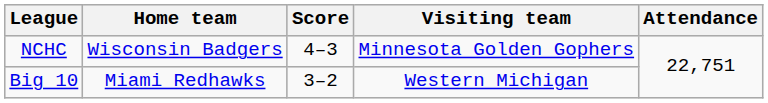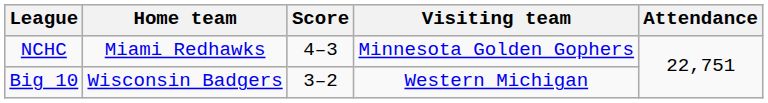NCHC | Home team: Wisconsin Badgers -> Miami Redhawks
Big 10 | Home team: Miami Redhawks -> Wisconsin Badgers
